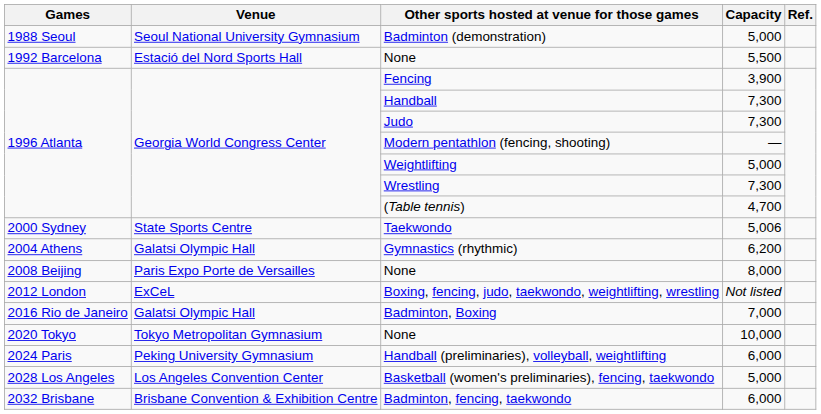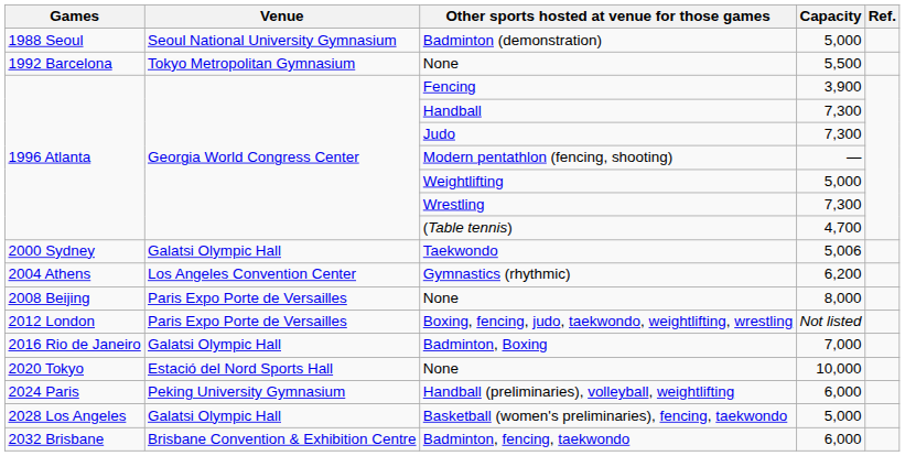None / 5,500 | Venue: Estació del Nord Sports Hall -> Tokyo Metropolitan Gymnasium
Taekwondo | Venue: State Sports Centre -> Galatsi Olympic Hall
Gymnastics (rhythmic) | Venue: Galatsi Olympic Hall -> Los Angeles Convention Center
Boxing, fencing, judo, taekwondo, weightlifting, wrestling | Venue: ExCeL -> Paris Expo Porte de Versailles
None / 10,000 | Venue: Tokyo Metropolitan Gymnasium -> Estació del Nord Sports Hall
Basketball (women's preliminaries), fencing, taekwondo | Venue: Los Angeles Convention Center -> Galatsi Olympic Hall
